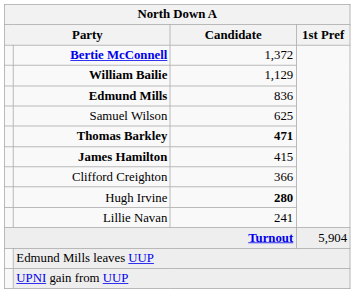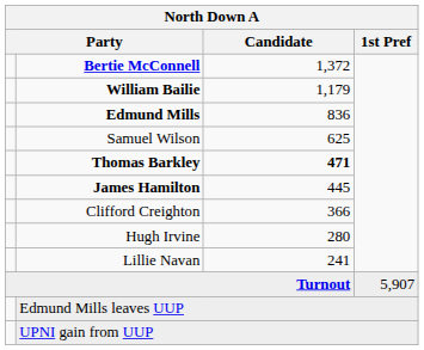William Bailie | Candidate: 1,129 -> 1,179
James Hamilton | Candidate: 415 -> 445
Hugh Irvine | Candidate: bold -> normal
Turnout | 1st Pref: 5,904 -> 5,907
